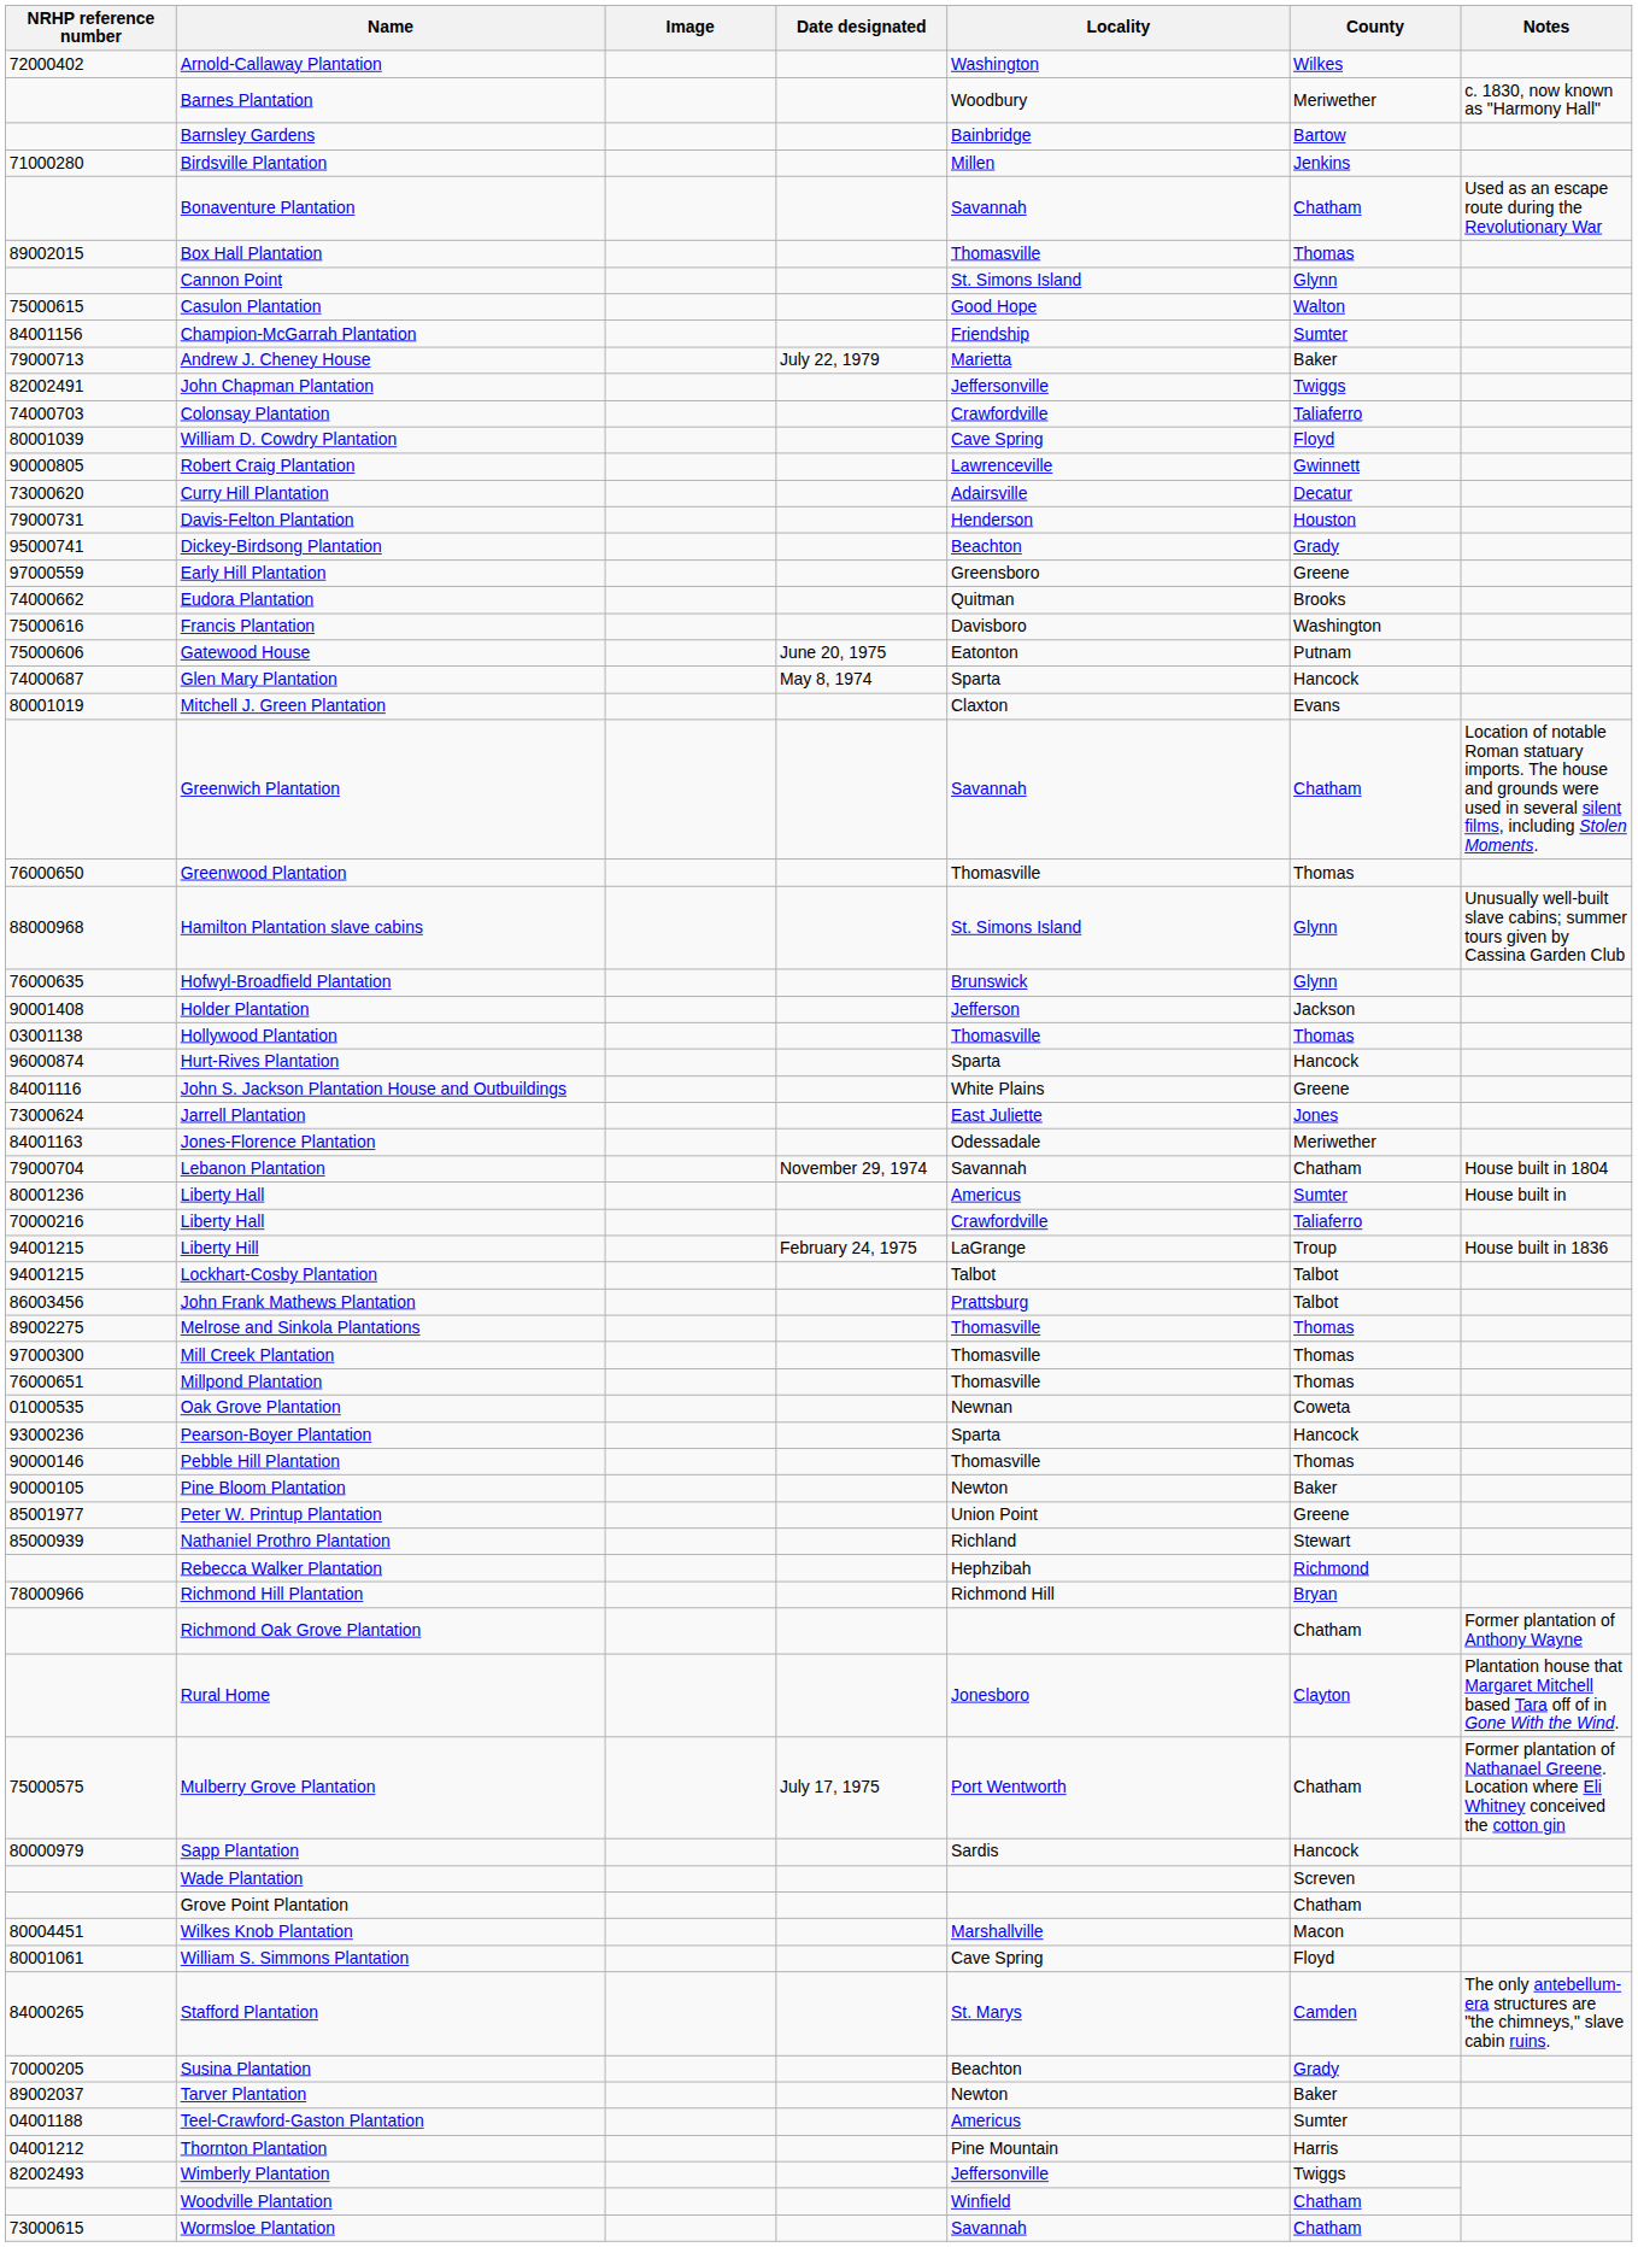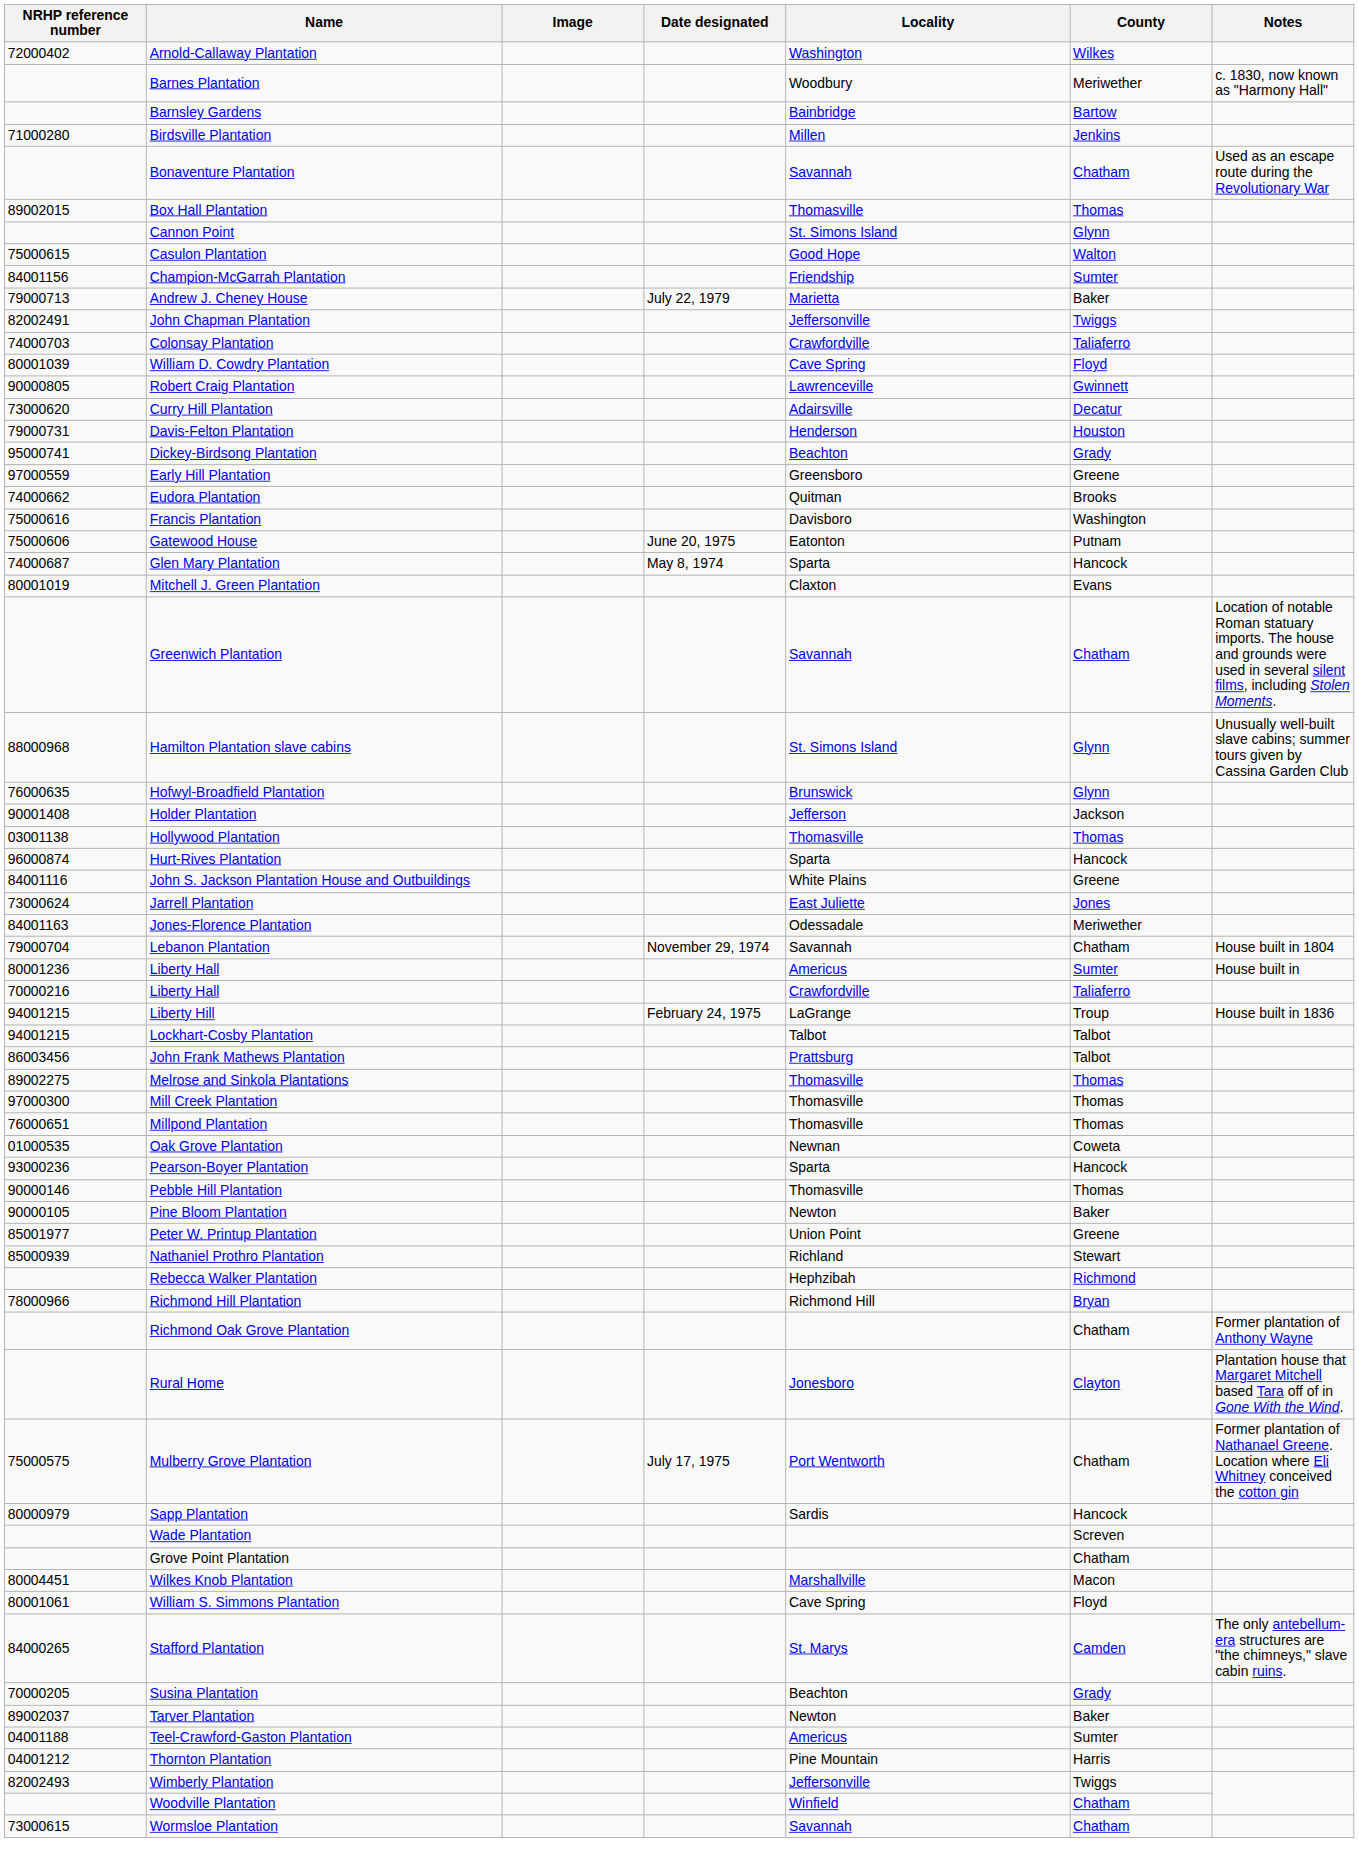- row: 76000650 | Greenwood Plantation | Thomasville | Thomas
